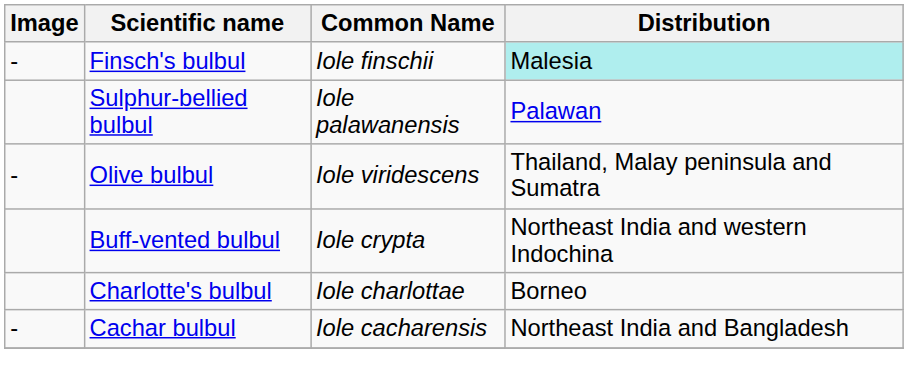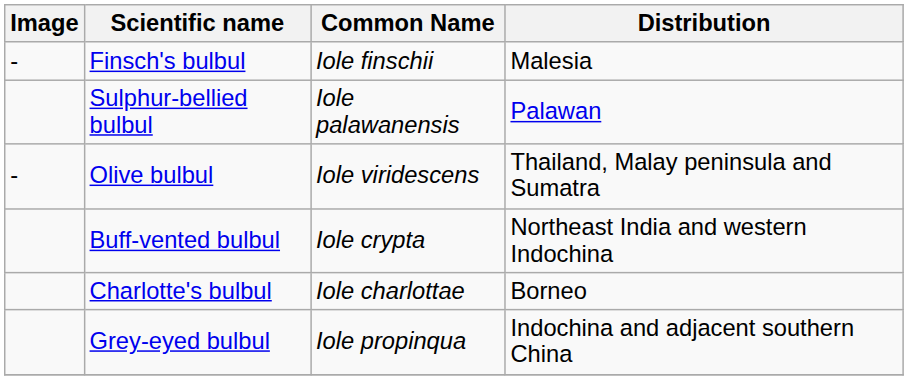Finsch's bulbul | Distribution: paleturquoise background -> no background
- row: - | Cachar bulbul | Iole cacharensis | Northeast India and Bangladesh
+ row: Grey-eyed bulbul | Iole propinqua | Indochina and adjacent southern China
